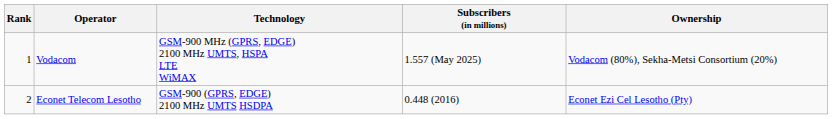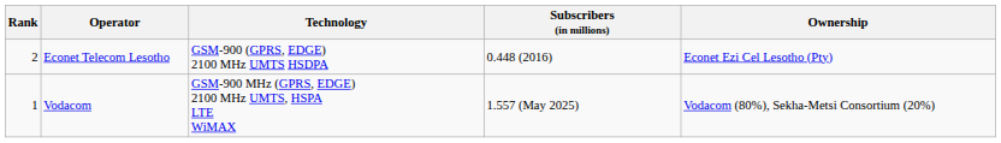rows swapped: Vodacom <-> Econet Telecom Lesotho
